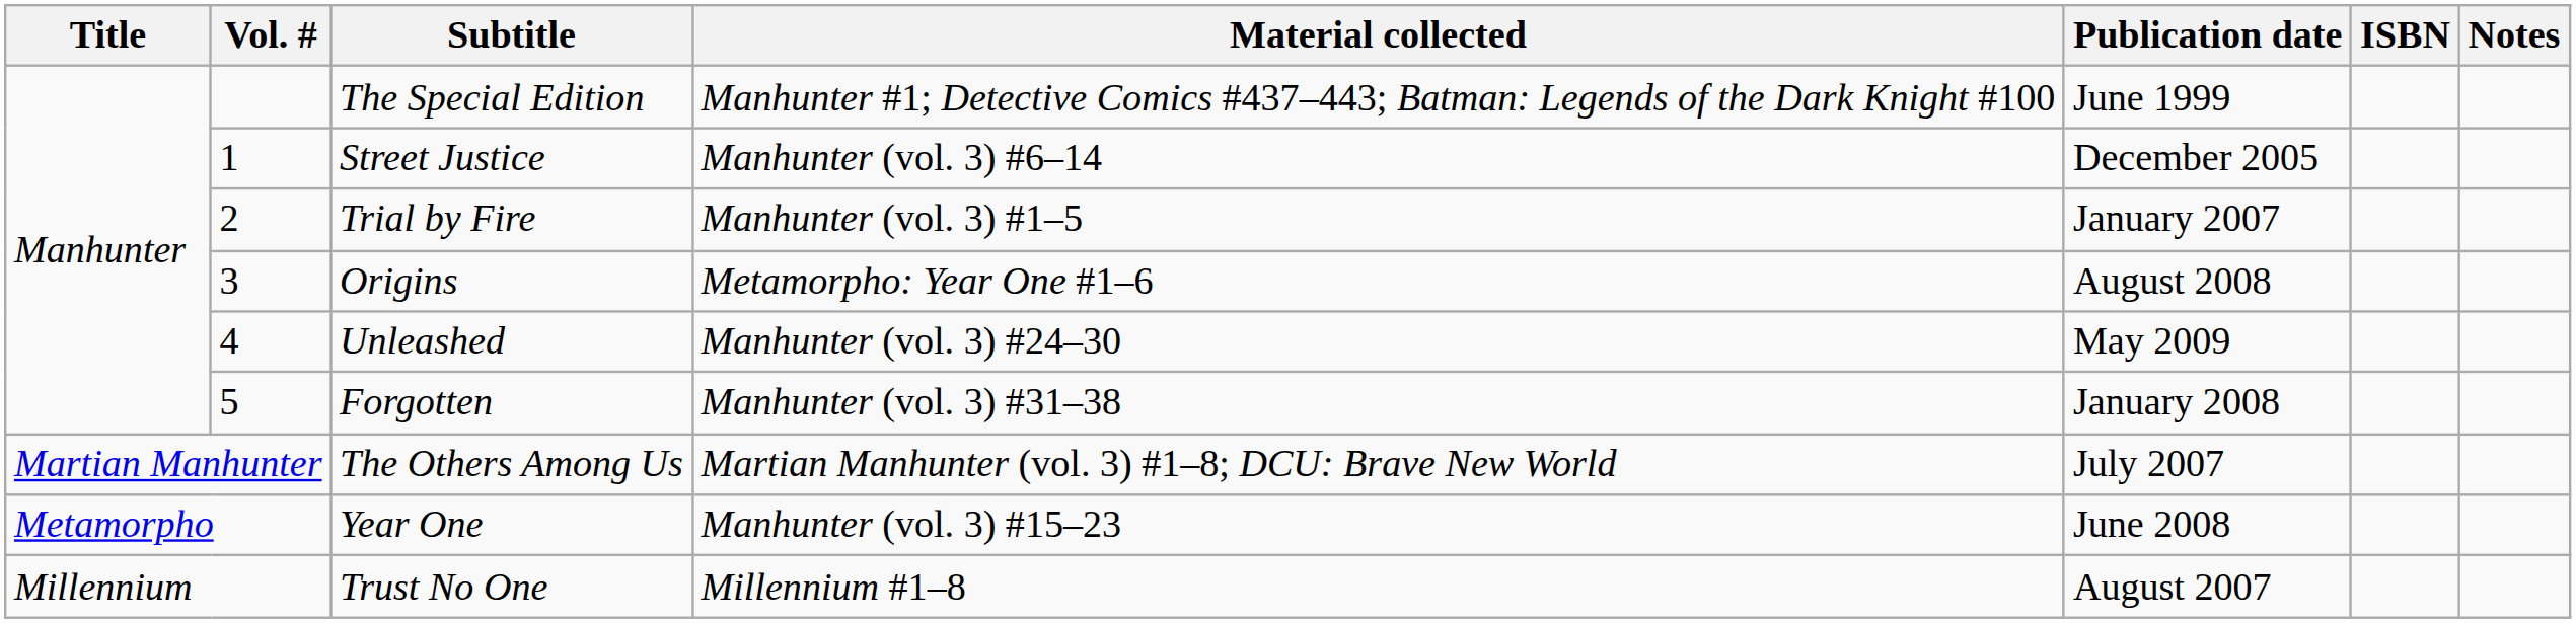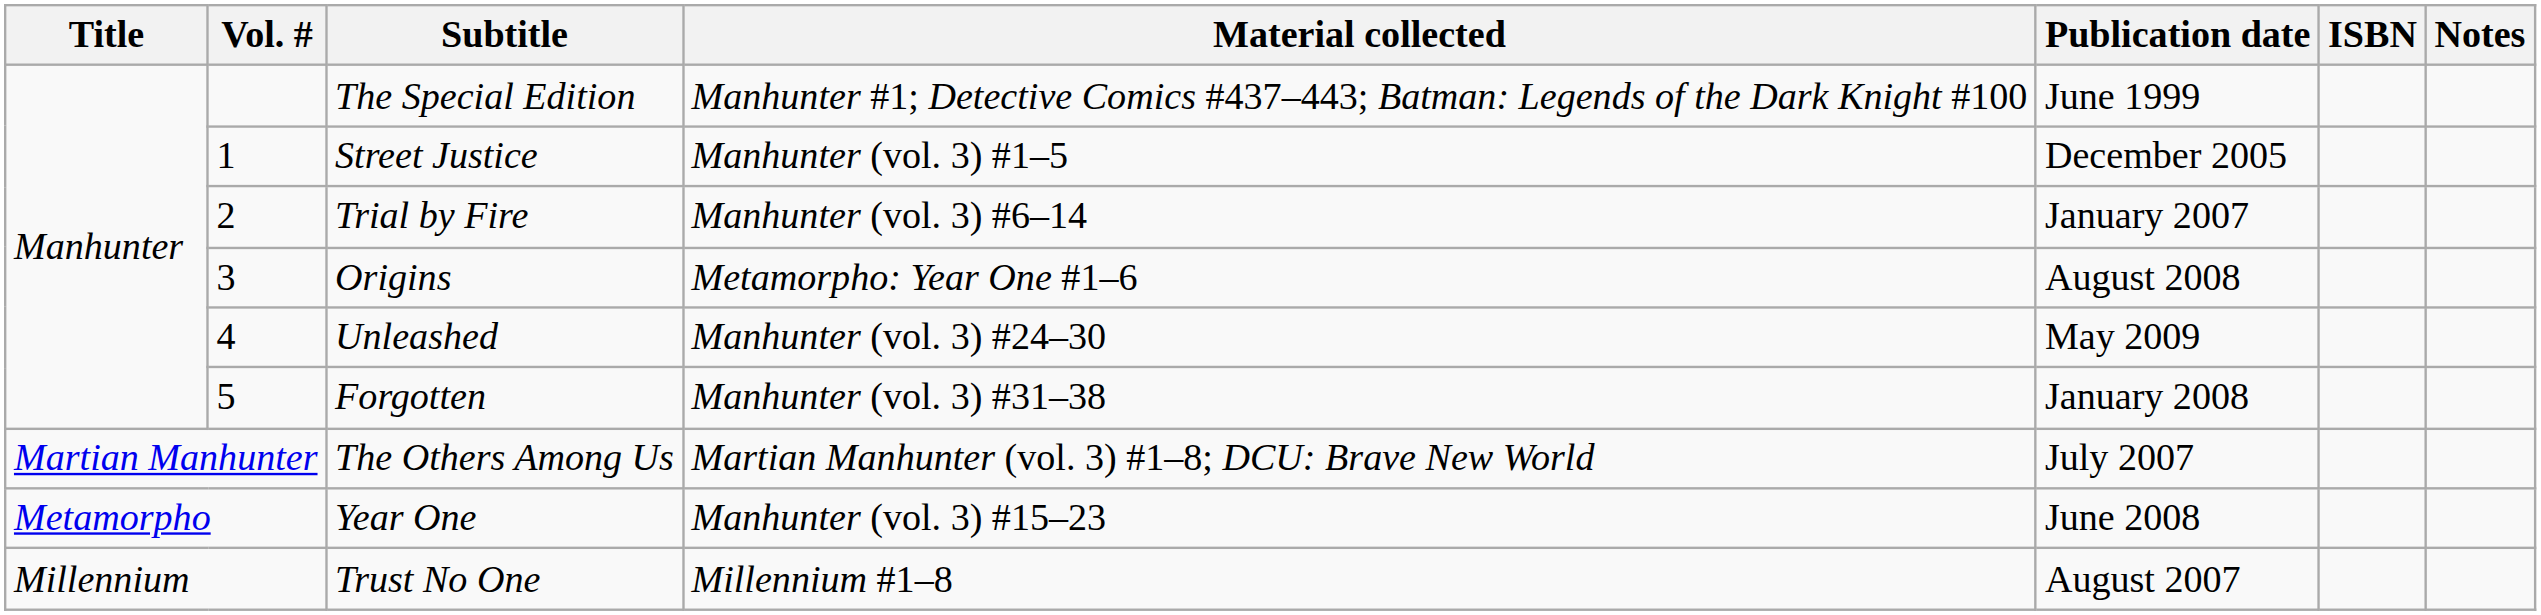Street Justice | Material collected: Manhunter (vol. 3) #6–14 -> Manhunter (vol. 3) #1–5
Trial by Fire | Material collected: Manhunter (vol. 3) #1–5 -> Manhunter (vol. 3) #6–14
